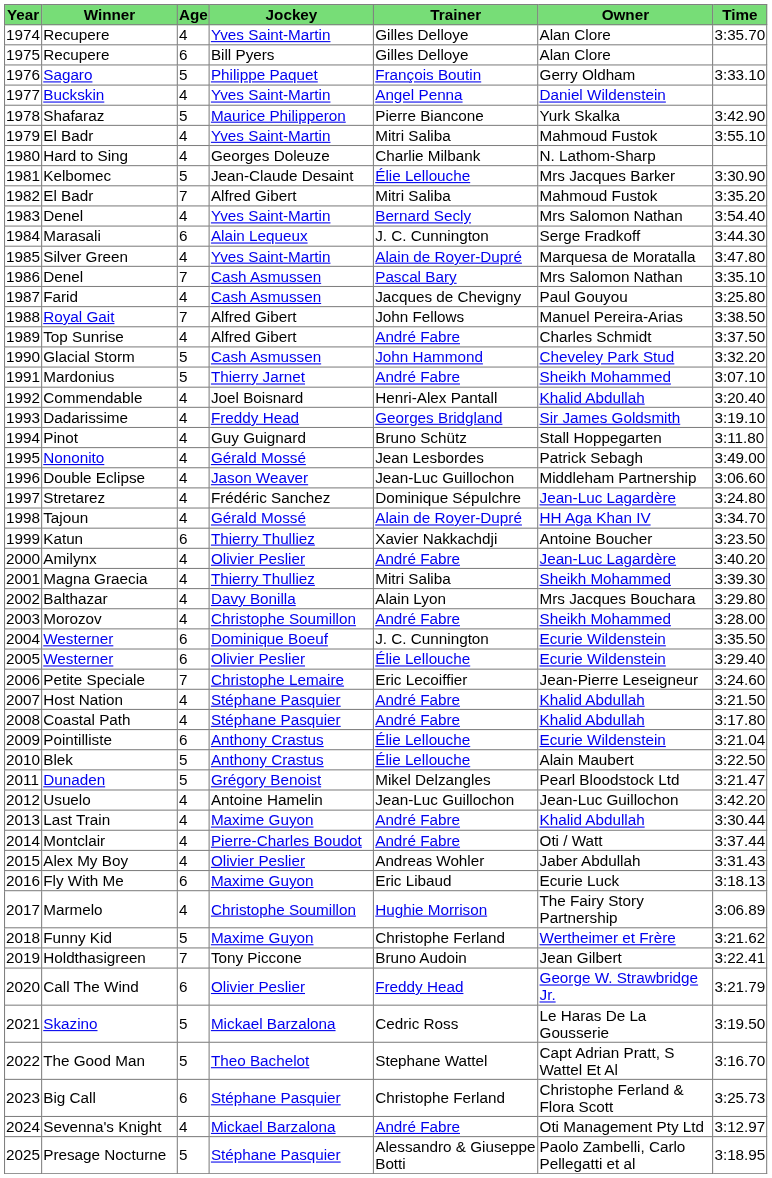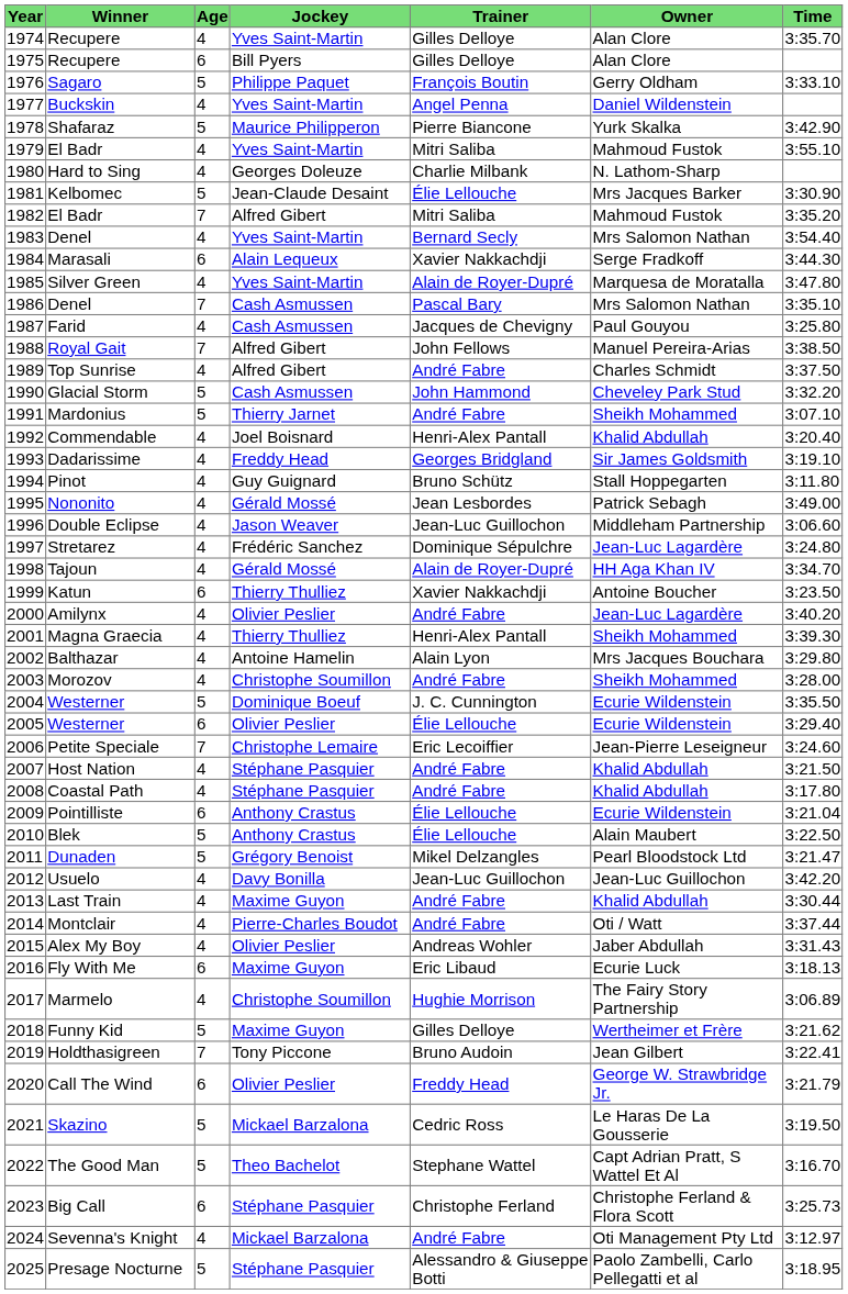Marasali | Trainer: J. C. Cunnington -> Xavier Nakkachdji
Magna Graecia | Trainer: Mitri Saliba -> Henri-Alex Pantall
Balthazar | Jockey: Davy Bonilla -> Antoine Hamelin
2004 / Westerner | Age: 6 -> 5
Usuelo | Jockey: Antoine Hamelin -> Davy Bonilla
Funny Kid | Trainer: Christophe Ferland -> Gilles Delloye
